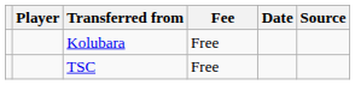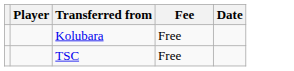- column: Source
